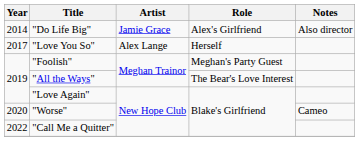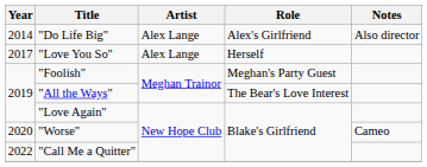"Do Life Big" | Artist: Jamie Grace -> Alex Lange
